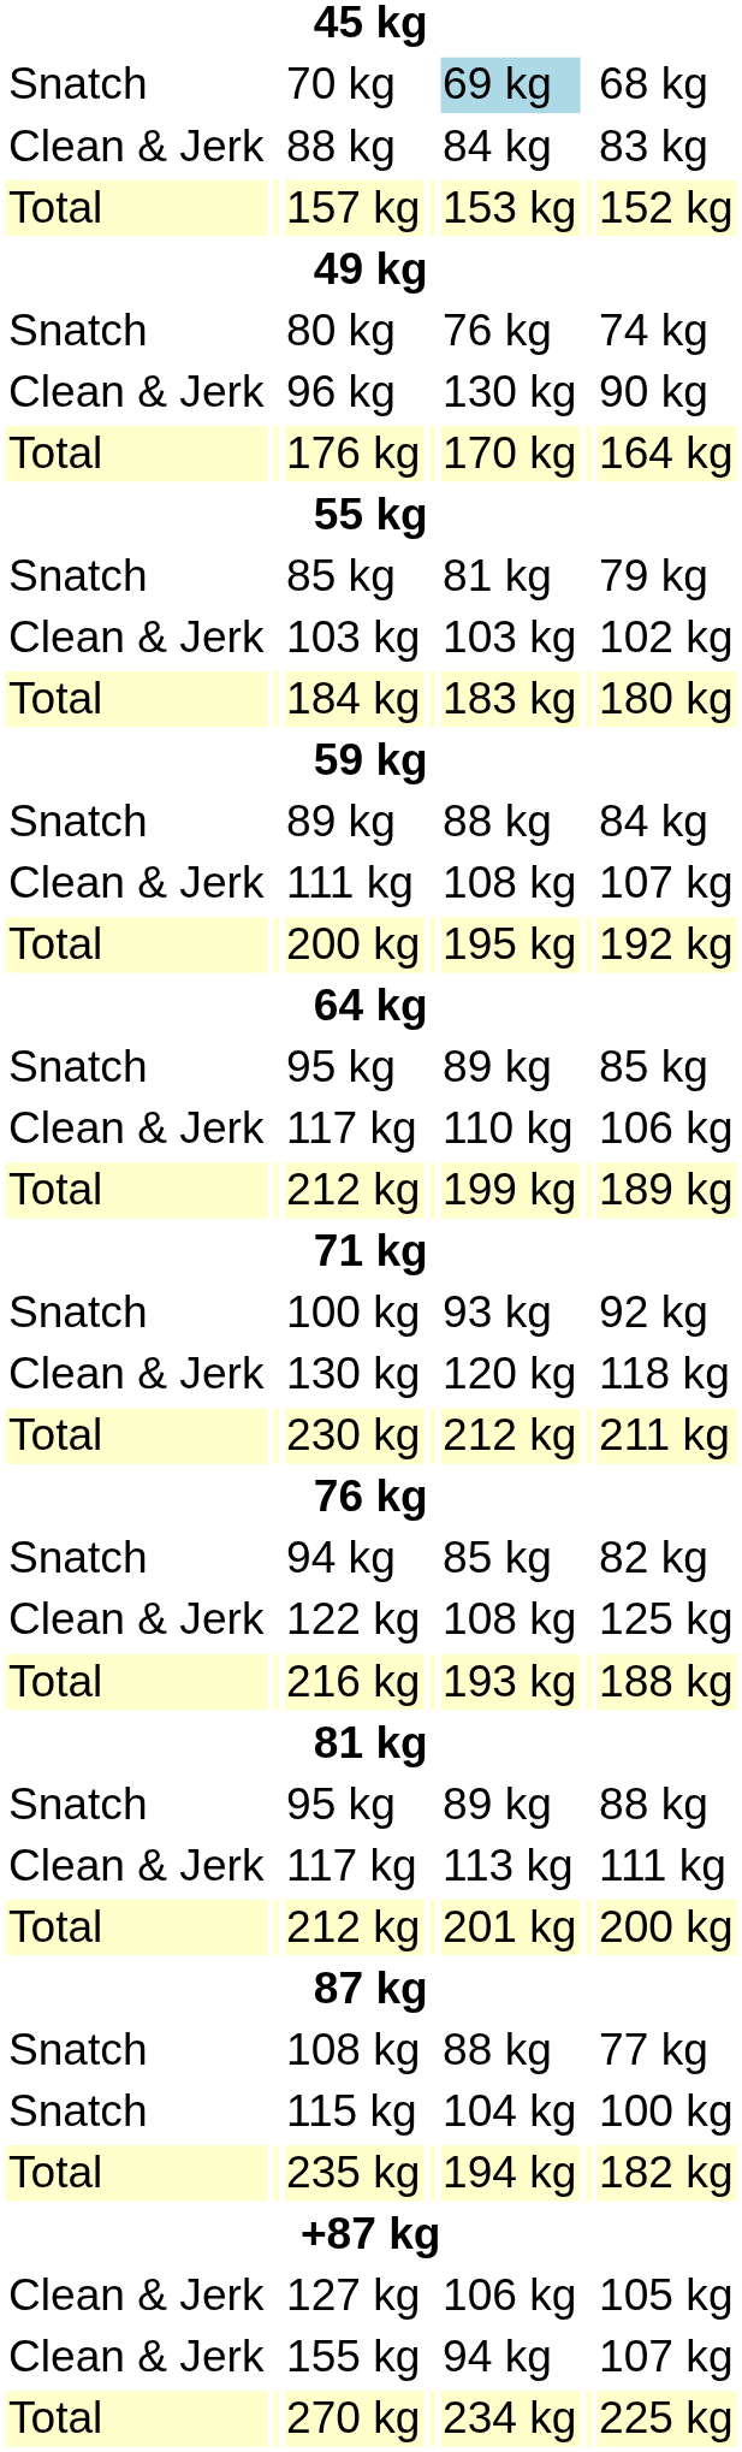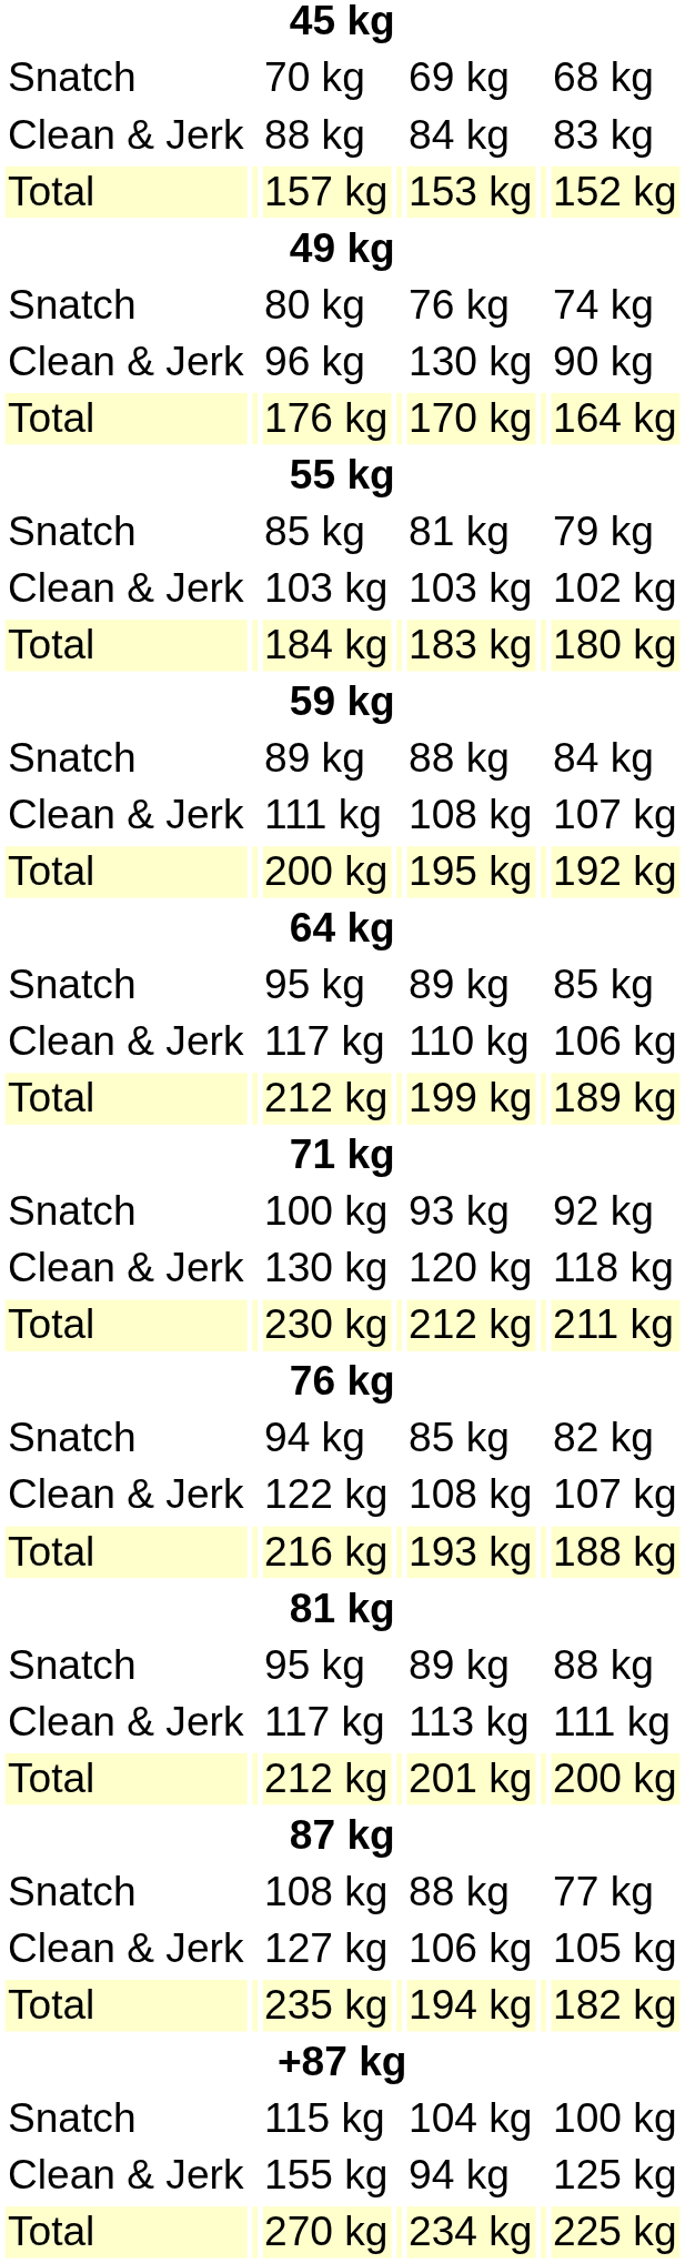70 kg | column 5: lightblue background -> no background
122 kg | column 7: 125 kg -> 107 kg
rows swapped: 127 kg <-> 115 kg
155 kg | column 7: 107 kg -> 125 kg
